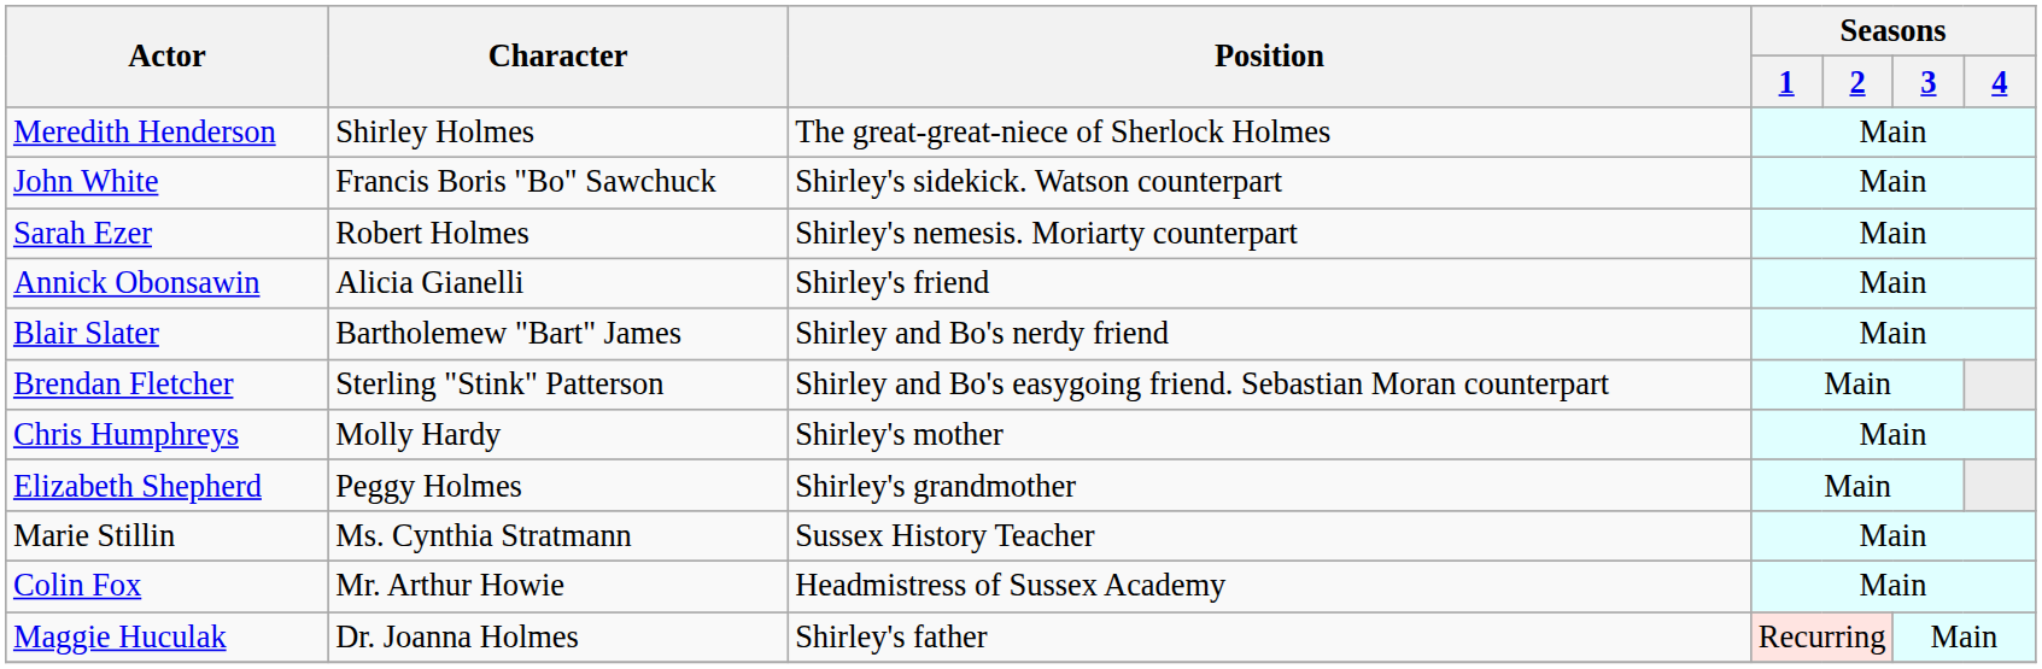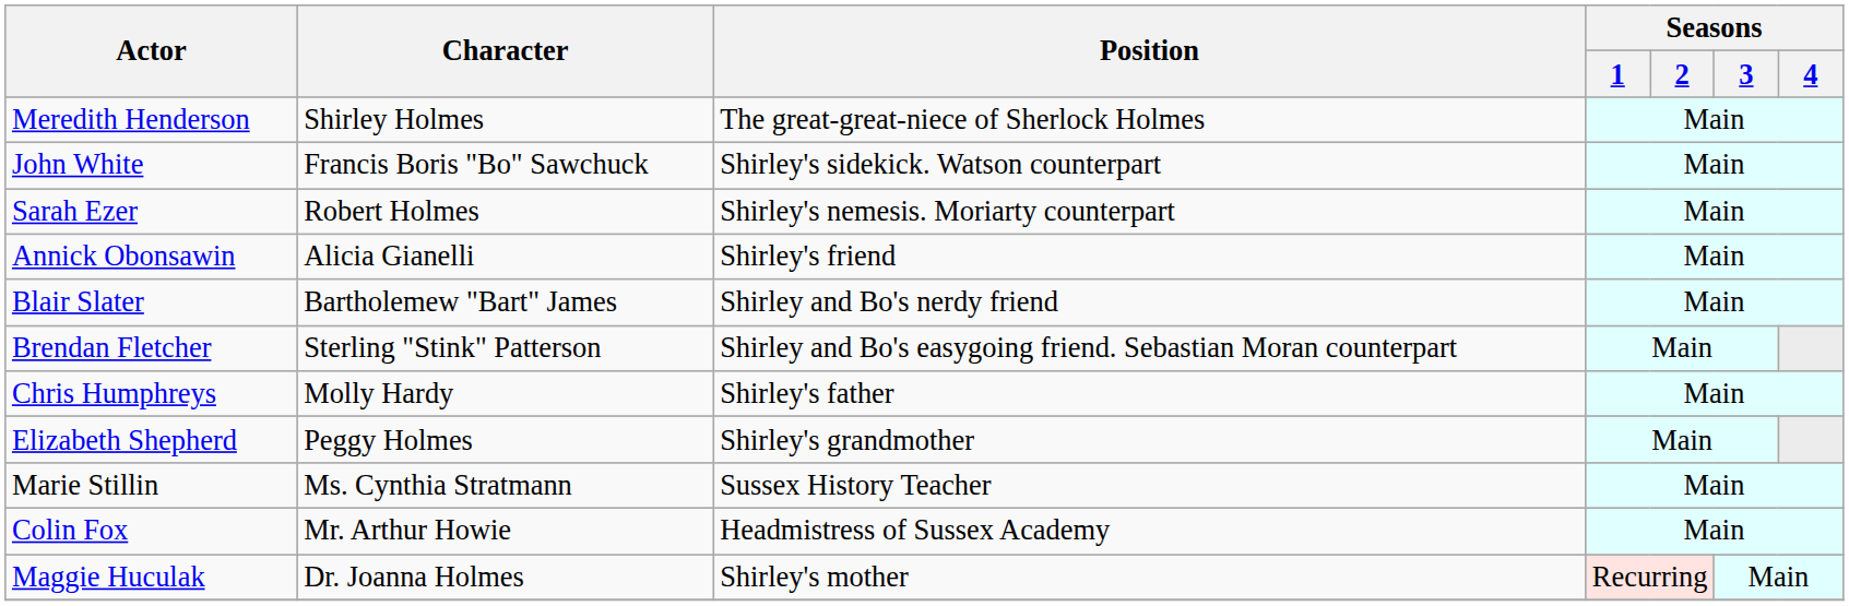Chris Humphreys | Position: Shirley's mother -> Shirley's father
Maggie Huculak | Position: Shirley's father -> Shirley's mother
